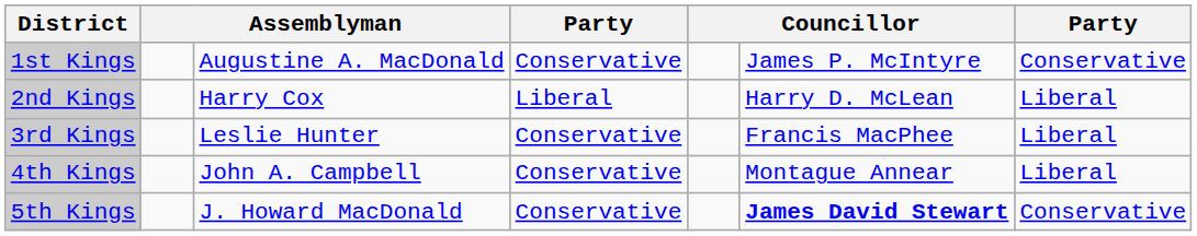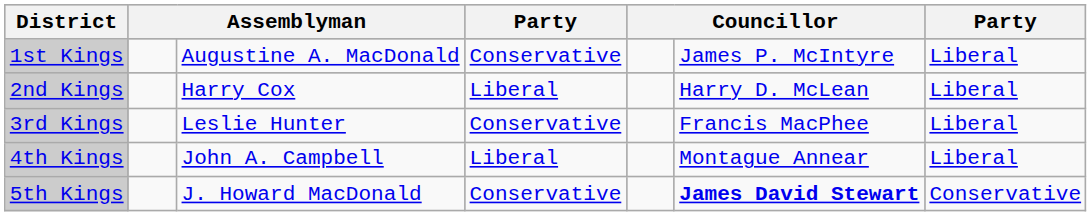1st Kings | column 7: Conservative -> Liberal
4th Kings | column 4: Conservative -> Liberal
